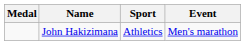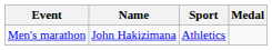columns swapped: Medal <-> Event
